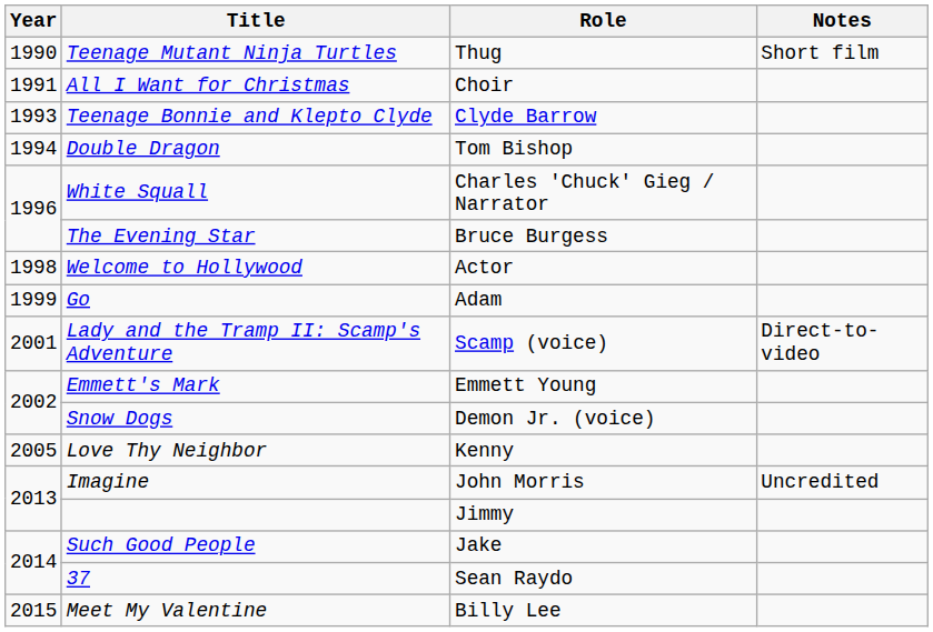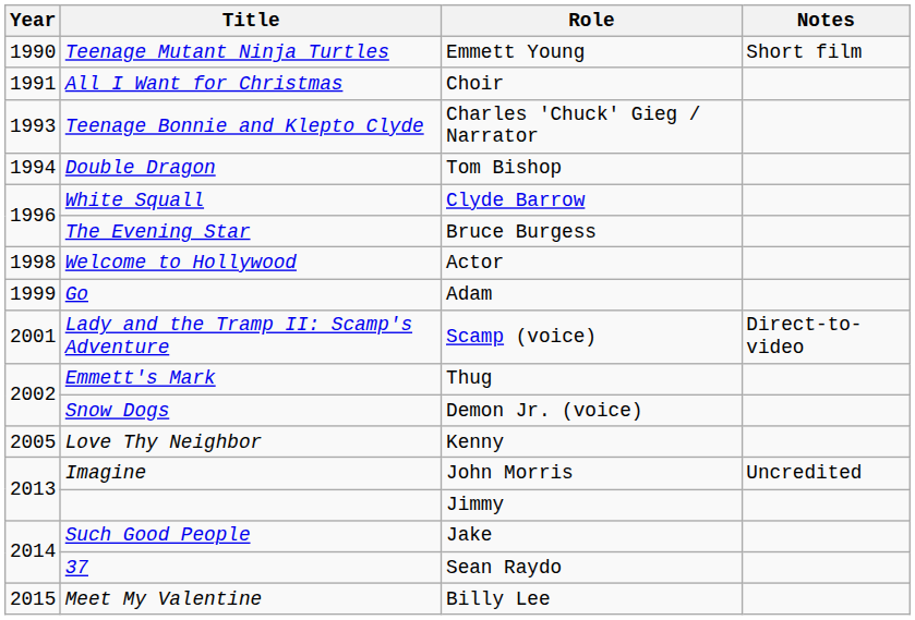Teenage Mutant Ninja Turtles | Role: Thug -> Emmett Young
Teenage Bonnie and Klepto Clyde | Role: Clyde Barrow -> Charles 'Chuck' Gieg / Narrator
White Squall | Role: Charles 'Chuck' Gieg / Narrator -> Clyde Barrow
Emmett's Mark | Role: Emmett Young -> Thug
